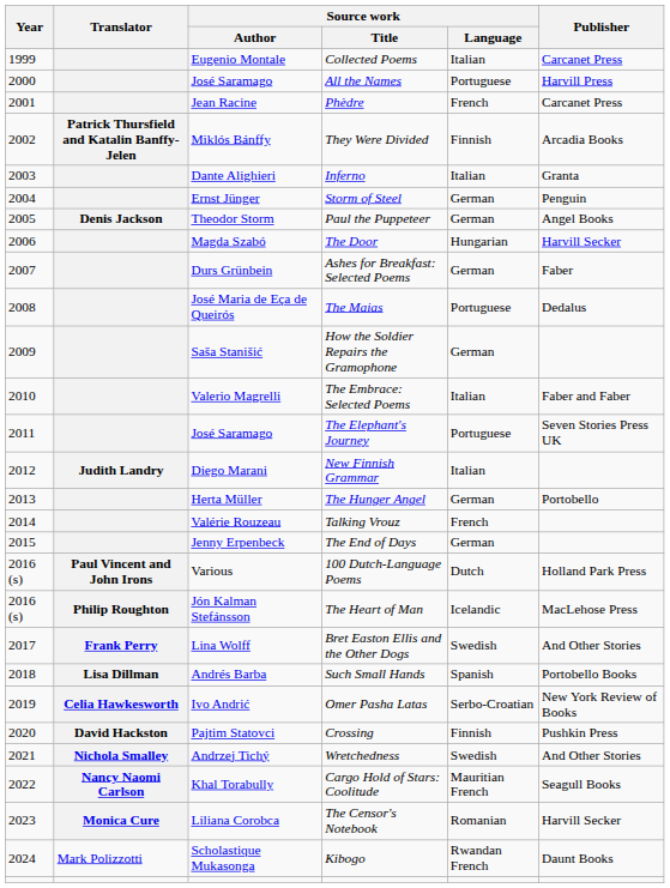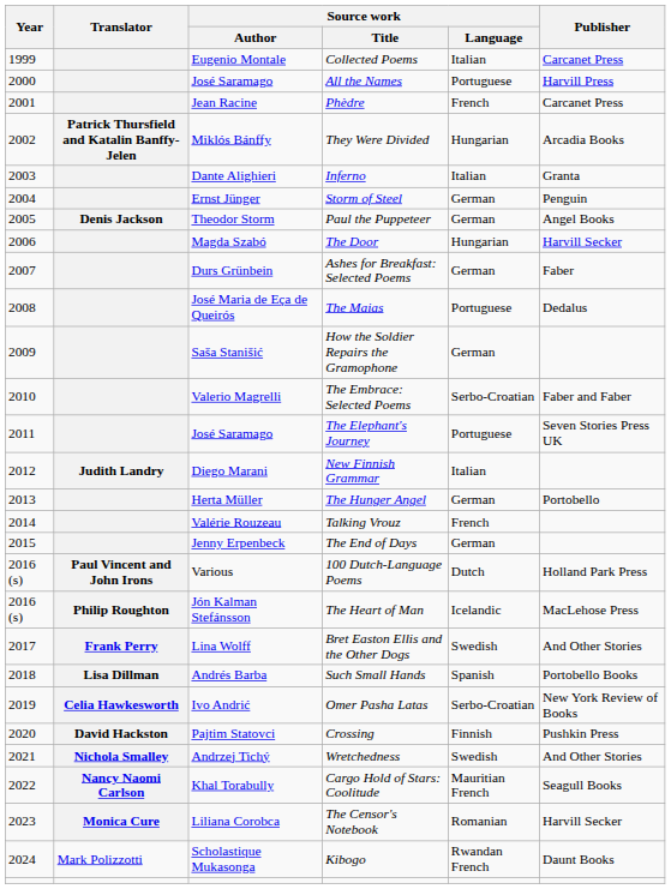They Were Divided | Source work / Language: Finnish -> Hungarian
The Embrace: Selected Poems | Source work / Language: Italian -> Serbo-Croatian
